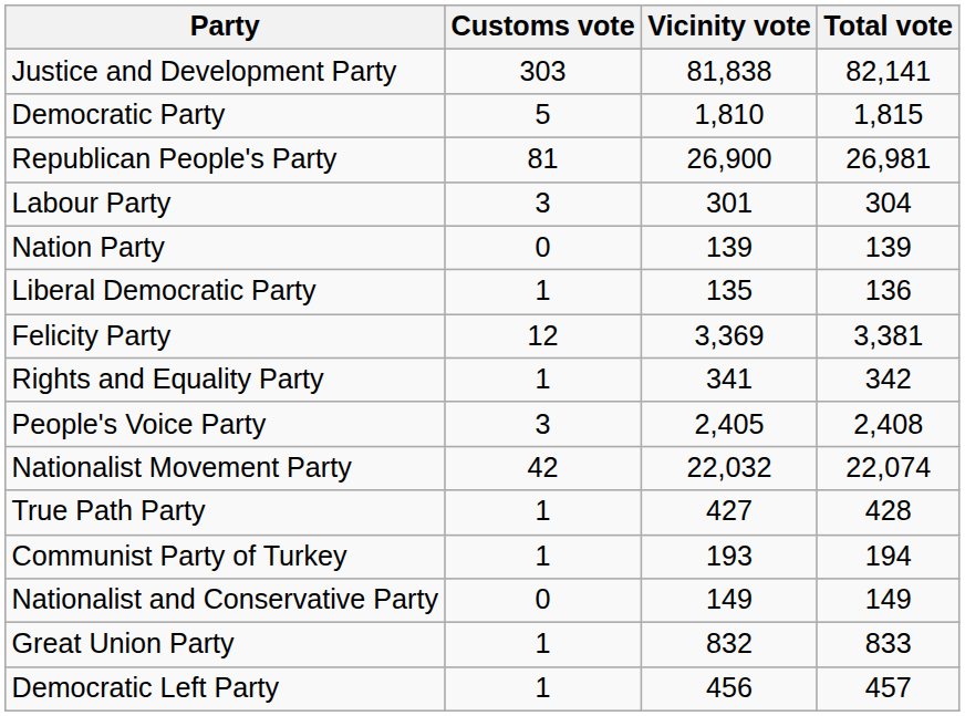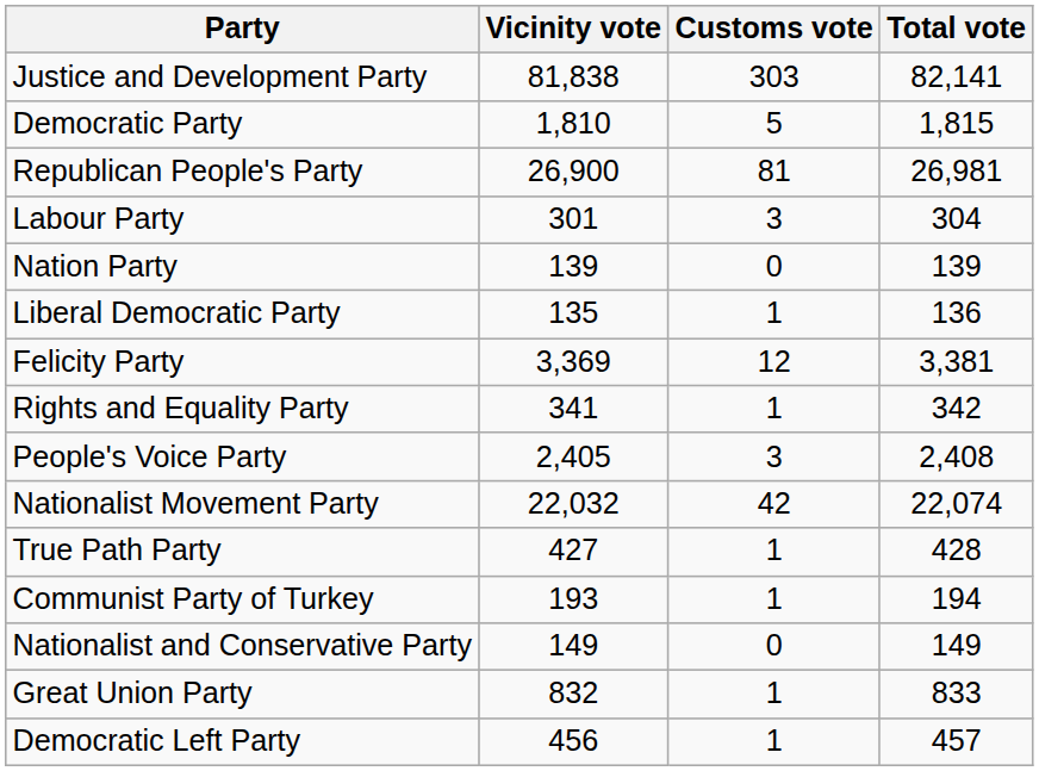columns swapped: Vicinity vote <-> Customs vote
